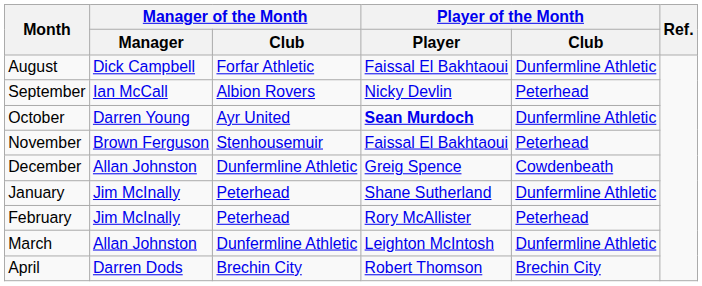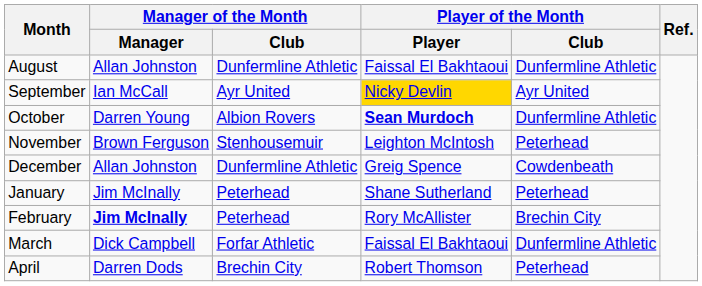August | Manager of the Month / Manager: Dick Campbell -> Allan Johnston
August | Manager of the Month / Club: Forfar Athletic -> Dunfermline Athletic
September | Manager of the Month / Club: Albion Rovers -> Ayr United
September | Player of the Month / Player: no background -> gold background
September | Player of the Month / Club: Peterhead -> Ayr United
October | Manager of the Month / Club: Ayr United -> Albion Rovers
November | Player of the Month / Player: Faissal El Bakhtaoui -> Leighton McIntosh
January | Player of the Month / Club: Dunfermline Athletic -> Peterhead
February | Manager of the Month / Manager: normal -> bold
February | Player of the Month / Club: Peterhead -> Brechin City
March | Manager of the Month / Manager: Allan Johnston -> Dick Campbell
March | Manager of the Month / Club: Dunfermline Athletic -> Forfar Athletic
March | Player of the Month / Player: Leighton McIntosh -> Faissal El Bakhtaoui
April | Player of the Month / Club: Brechin City -> Peterhead
